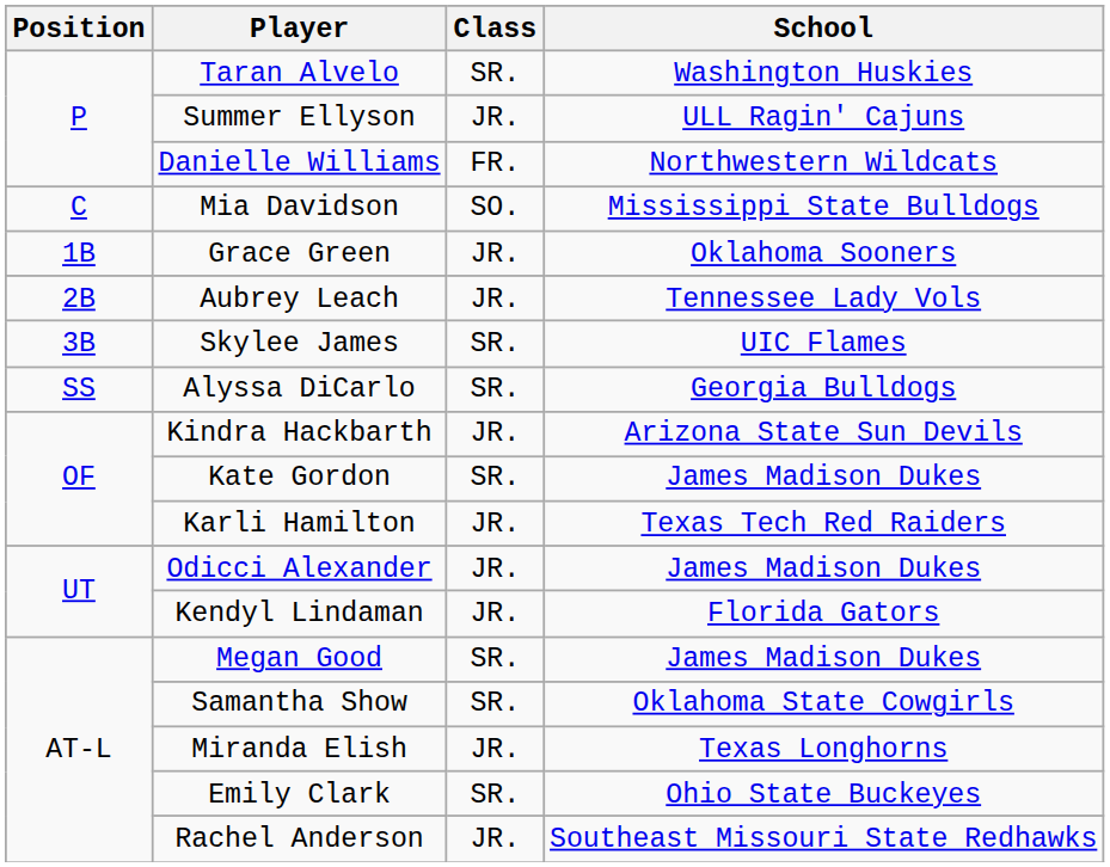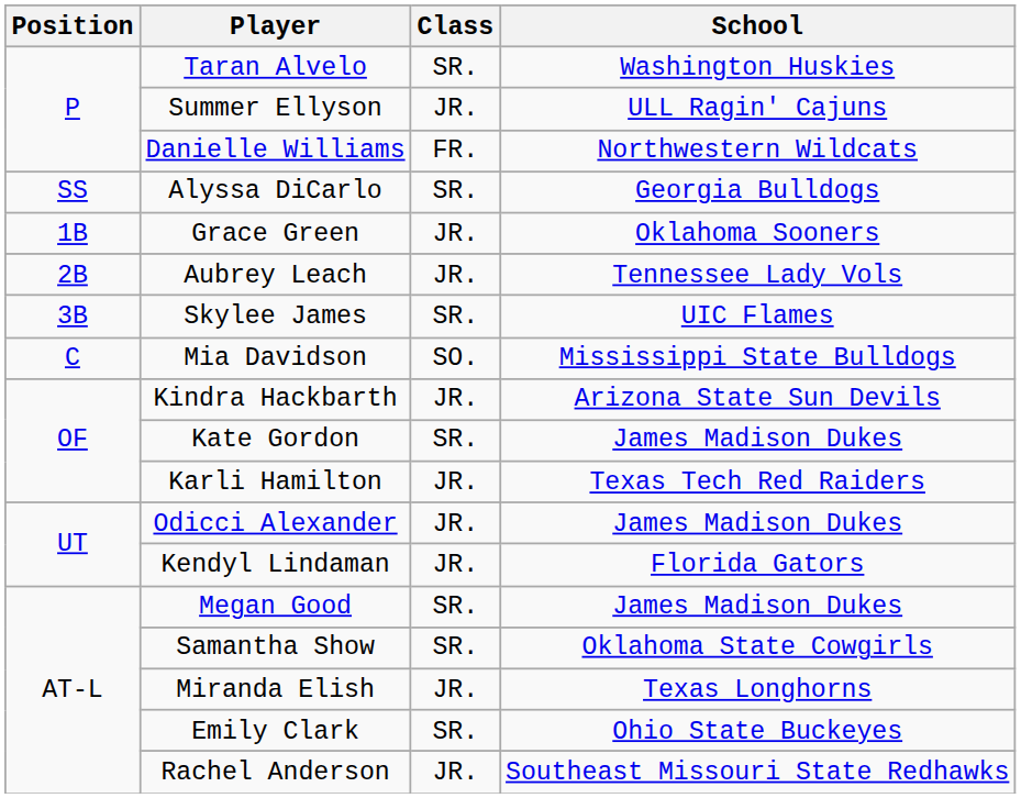rows swapped: Mia Davidson <-> Alyssa DiCarlo
